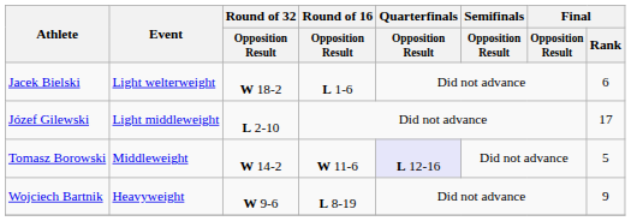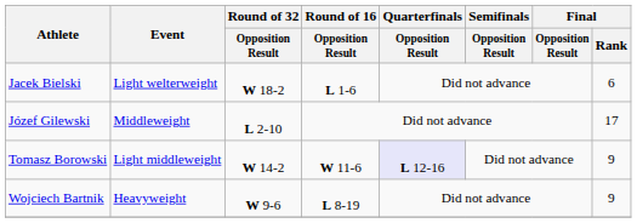Józef Gilewski | Event: Light middleweight -> Middleweight
Tomasz Borowski | Event: Middleweight -> Light middleweight
Tomasz Borowski | Final / Rank: 5 -> 9
